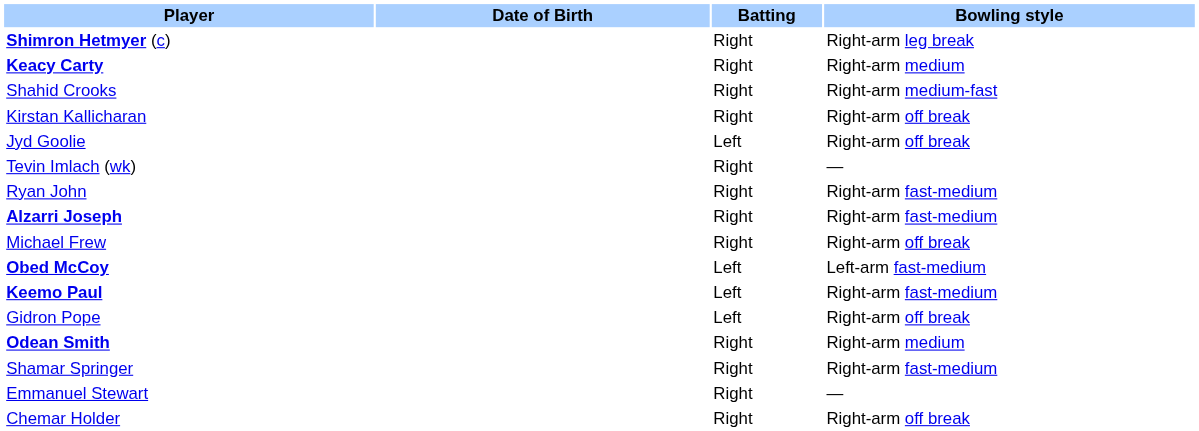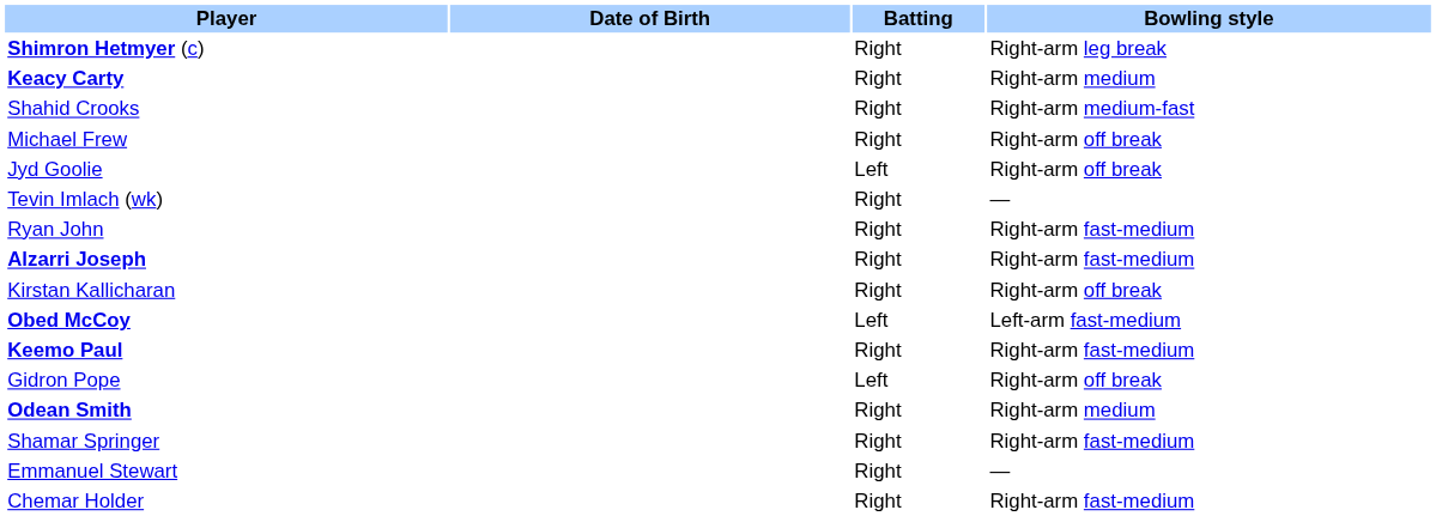rows swapped: Michael Frew <-> Kirstan Kallicharan
Keemo Paul | Batting: Left -> Right
Chemar Holder | Bowling style: Right-arm off break -> Right-arm fast-medium
